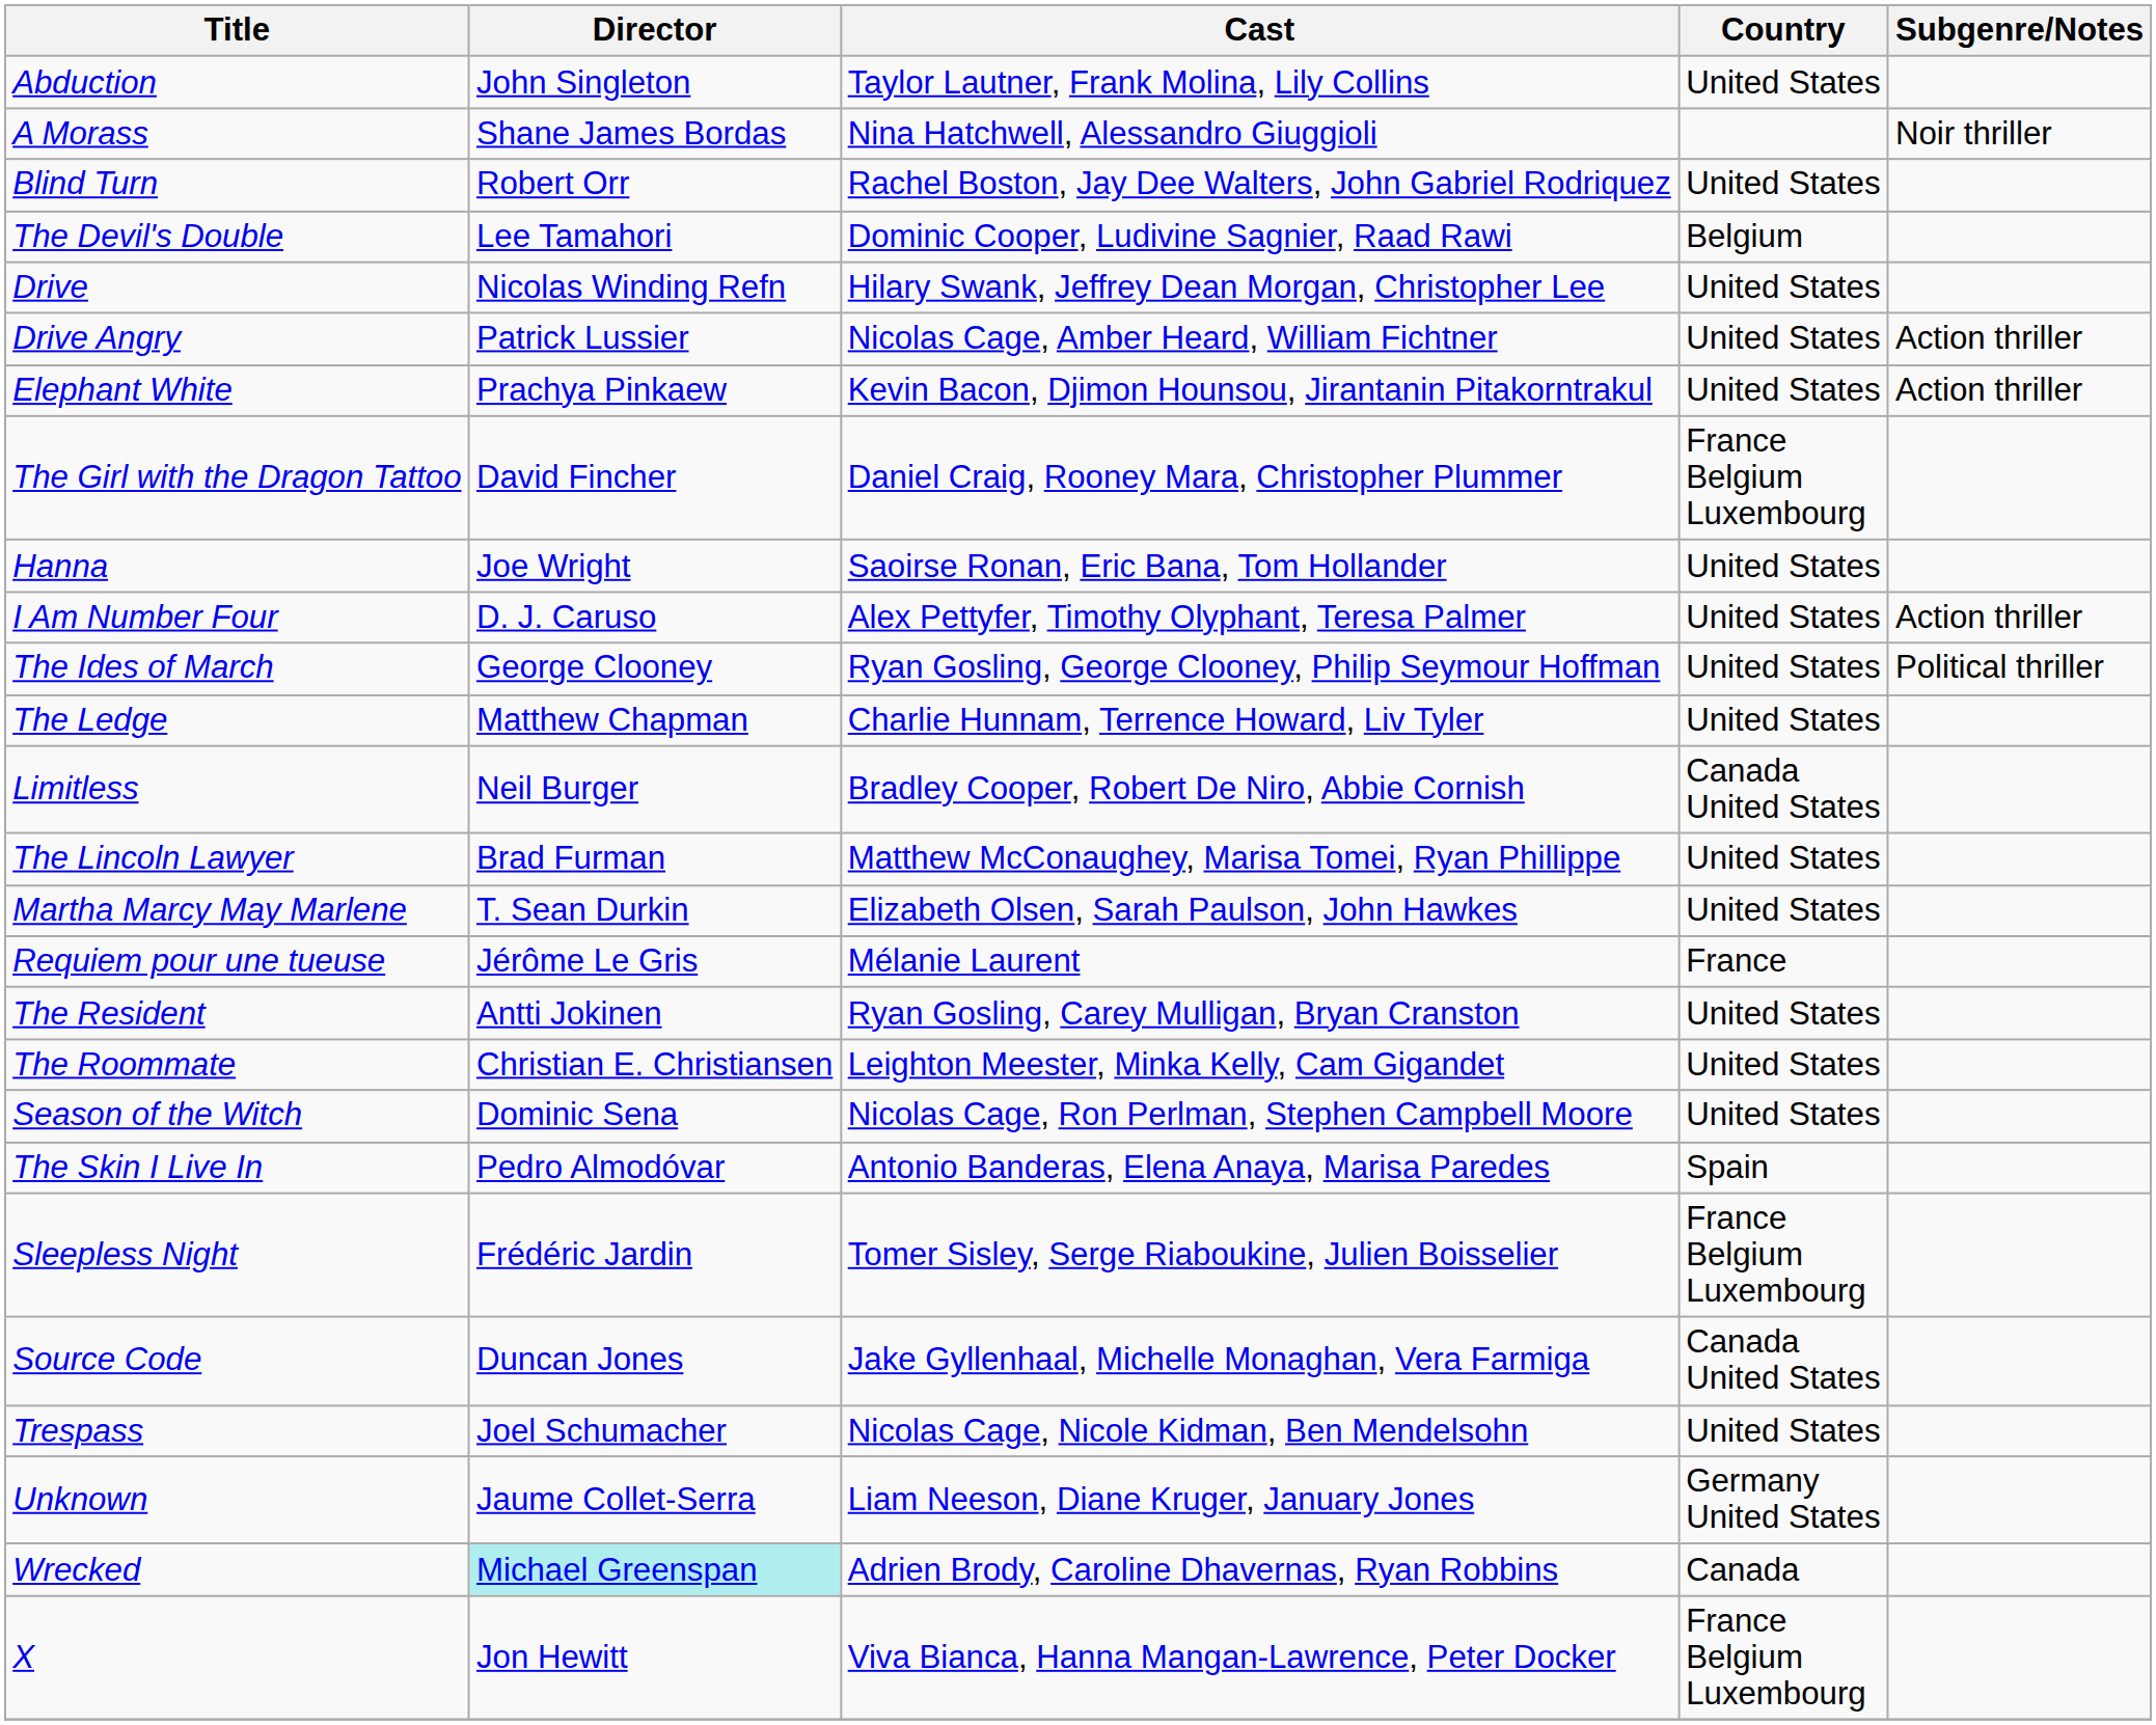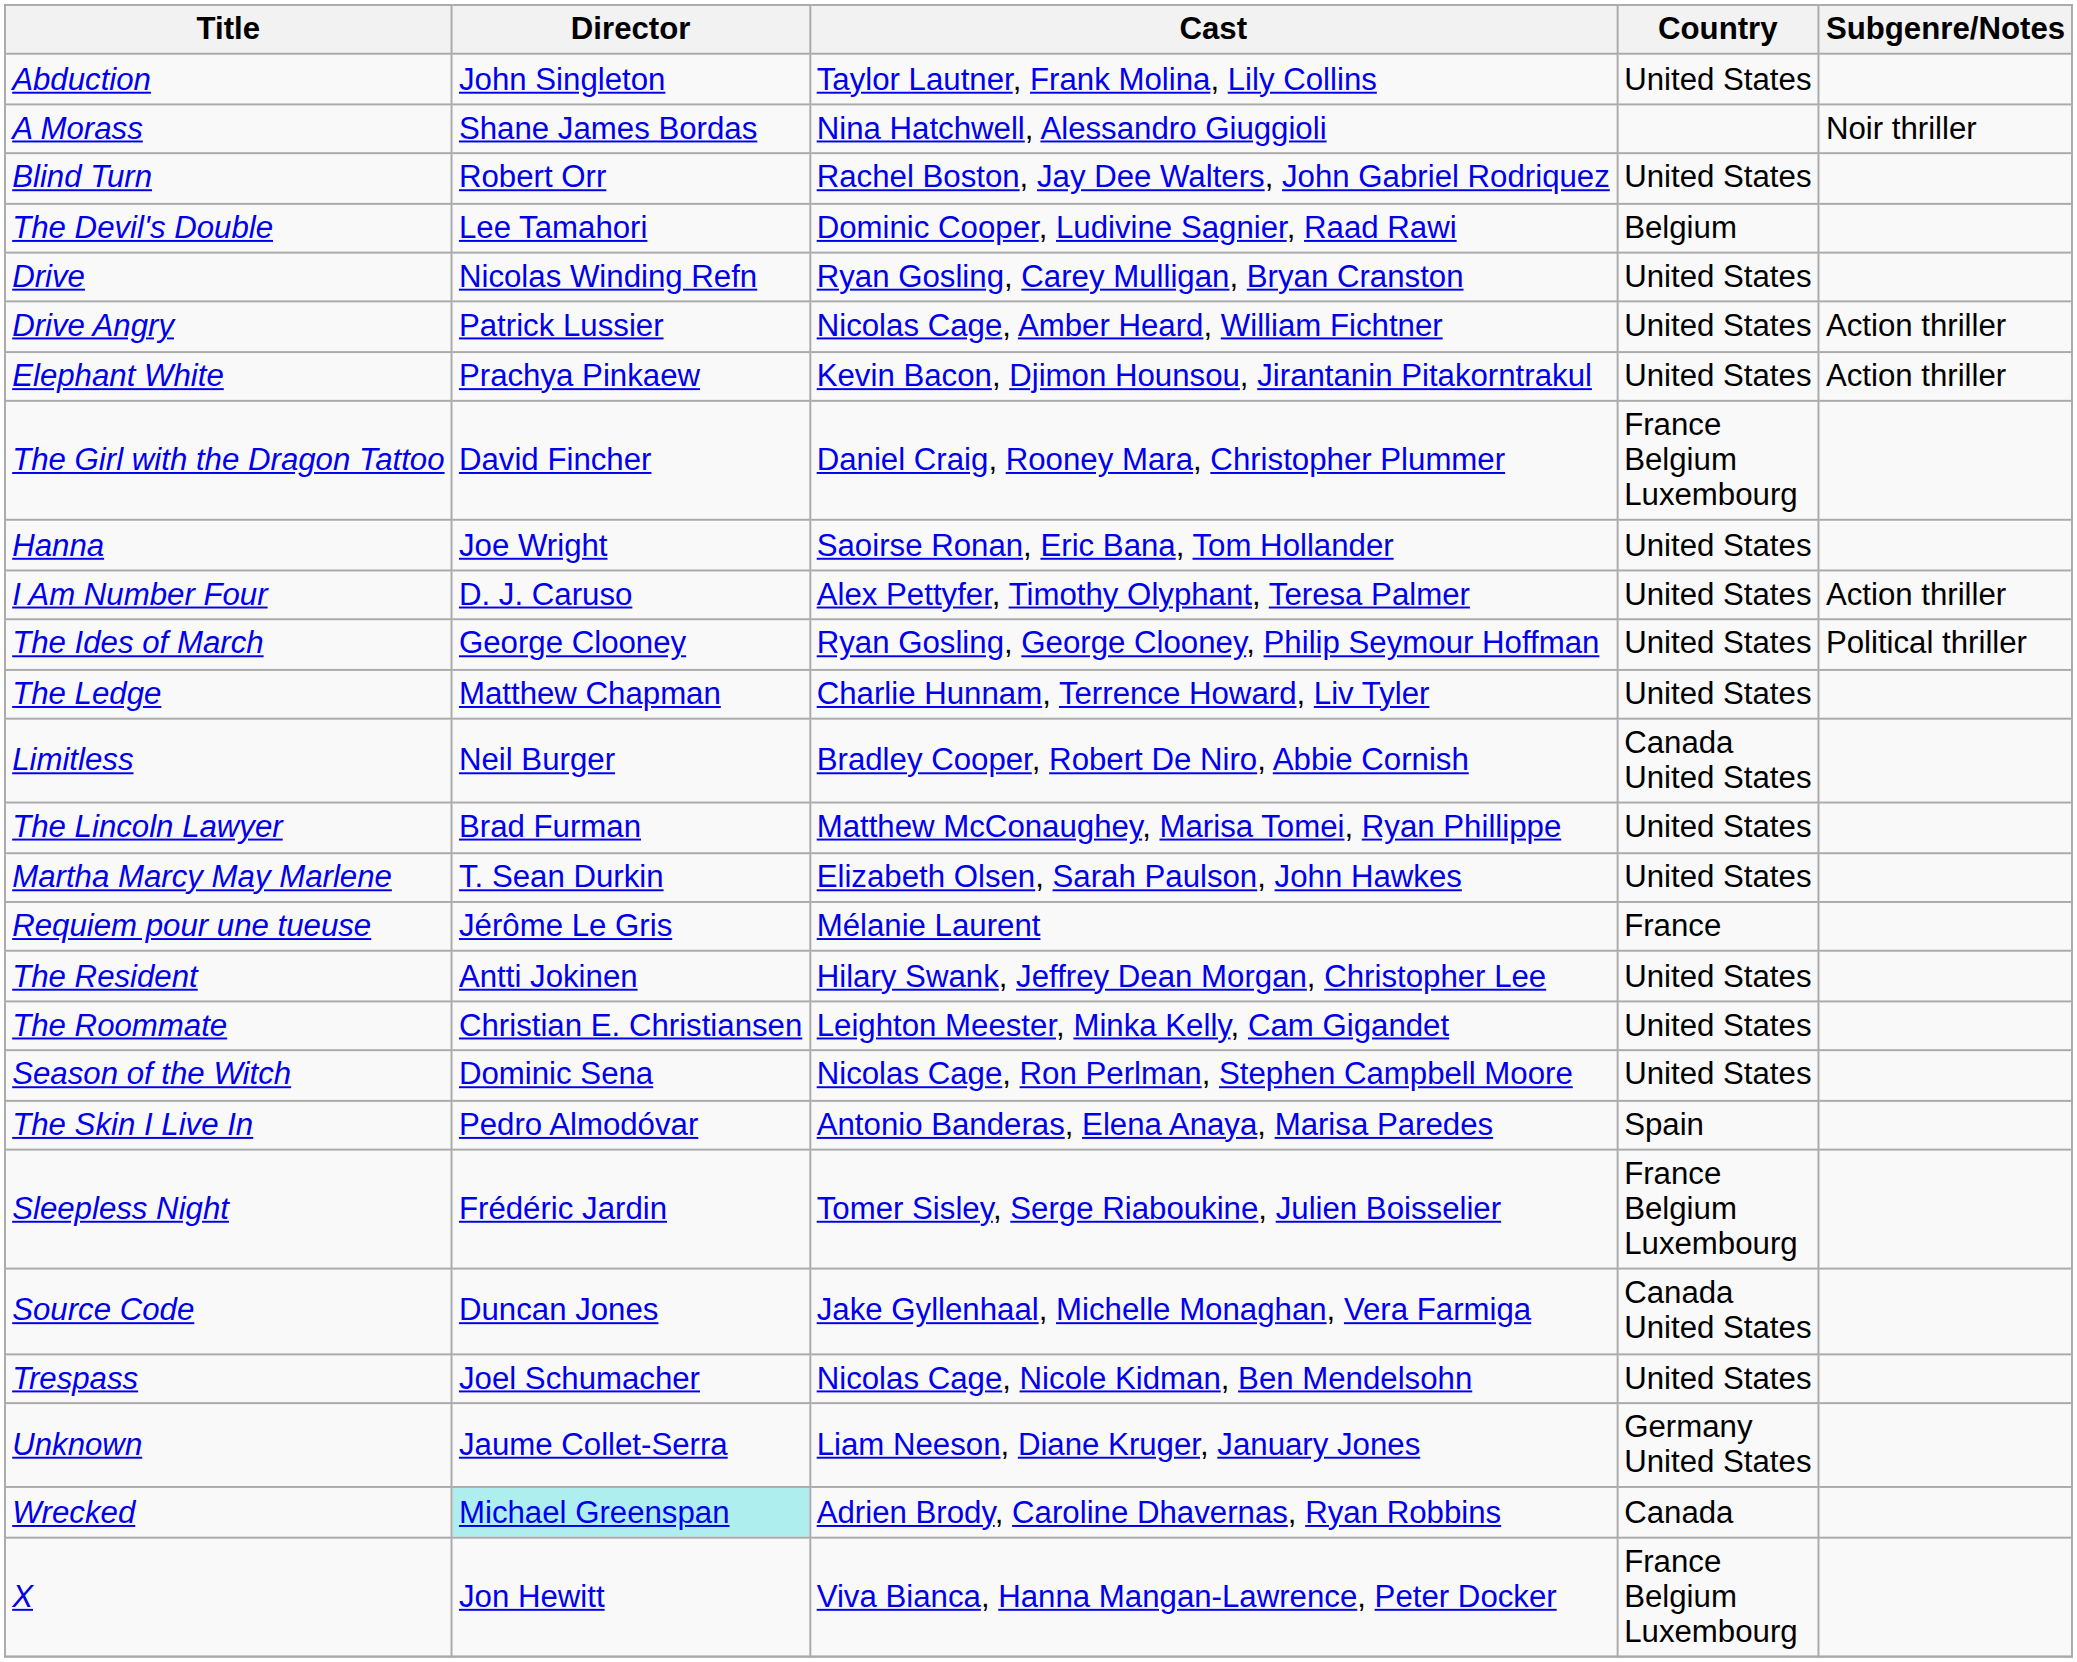Drive | Cast: Hilary Swank, Jeffrey Dean Morgan, Christopher Lee -> Ryan Gosling, Carey Mulligan, Bryan Cranston
The Resident | Cast: Ryan Gosling, Carey Mulligan, Bryan Cranston -> Hilary Swank, Jeffrey Dean Morgan, Christopher Lee
